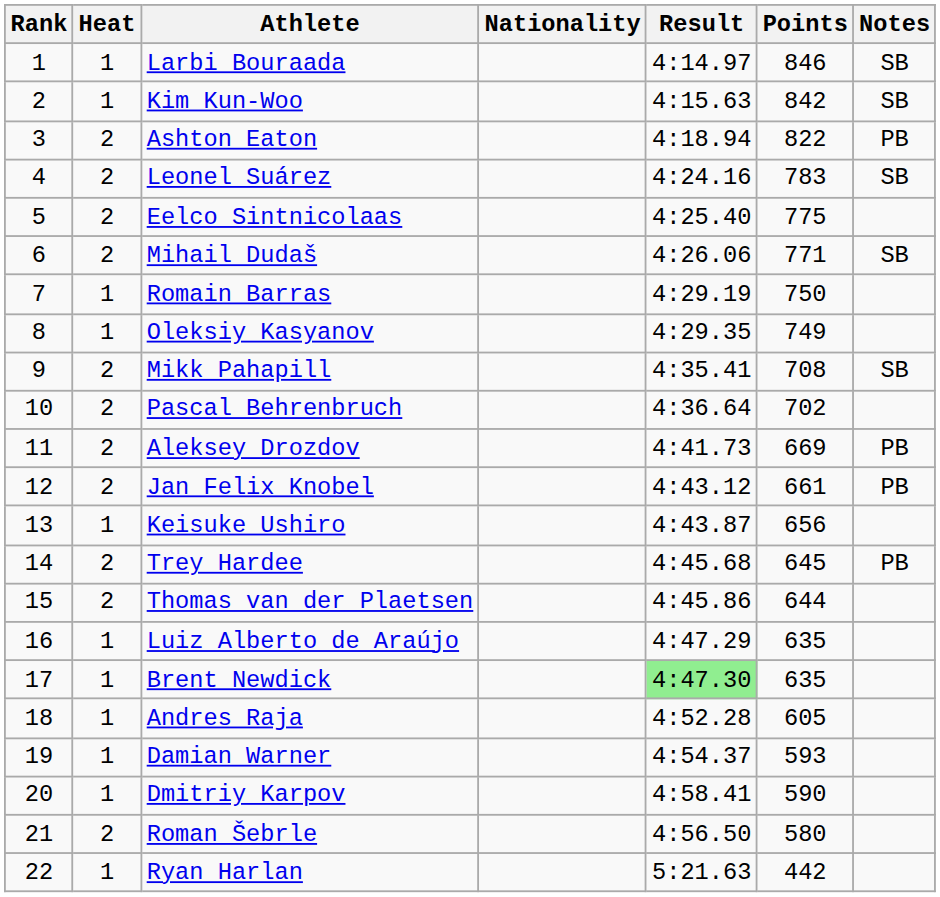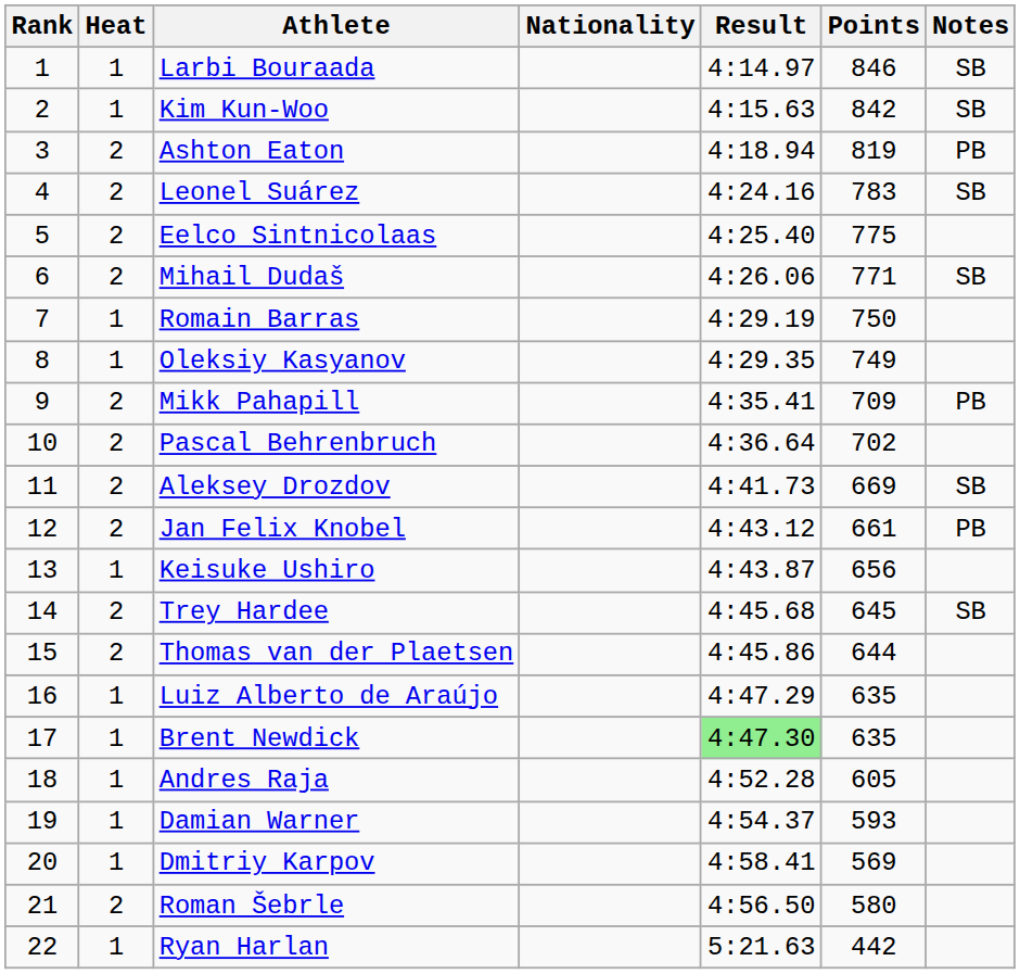Ashton Eaton | Points: 822 -> 819
Mikk Pahapill | Points: 708 -> 709
Mikk Pahapill | Notes: SB -> PB
Aleksey Drozdov | Notes: PB -> SB
Trey Hardee | Notes: PB -> SB
Dmitriy Karpov | Points: 590 -> 569
